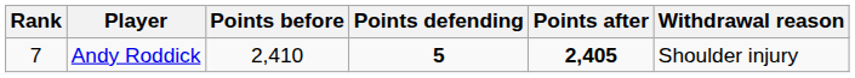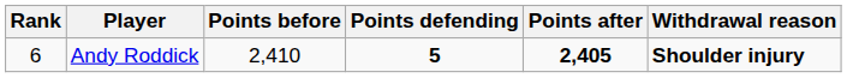Andy Roddick | Rank: 7 -> 6
Andy Roddick | Withdrawal reason: normal -> bold
